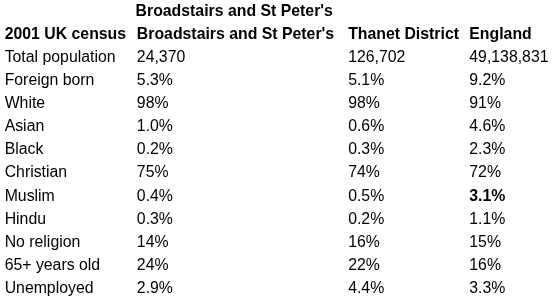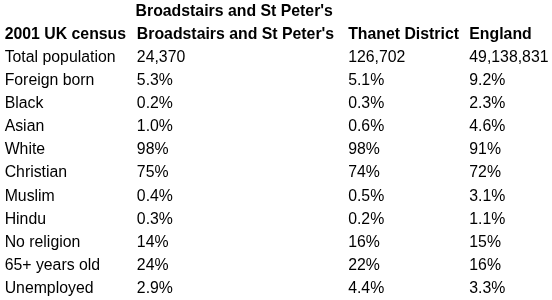rows swapped: White <-> Black
Muslim | England: bold -> normal
